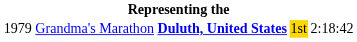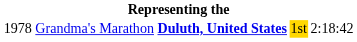Grandma's Marathon | column 1: 1979 -> 1978
